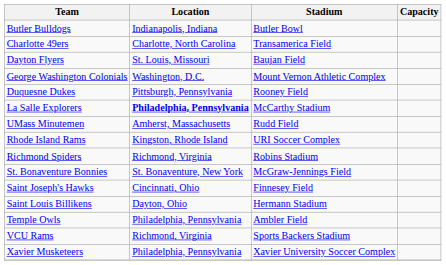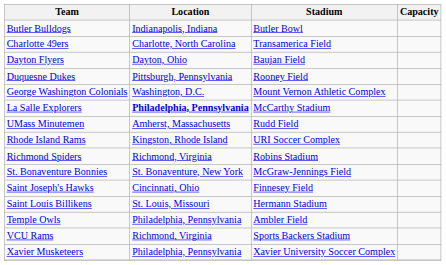Dayton Flyers | Location: St. Louis, Missouri -> Dayton, Ohio
rows swapped: Duquesne Dukes <-> George Washington Colonials
Saint Louis Billikens | Location: Dayton, Ohio -> St. Louis, Missouri
